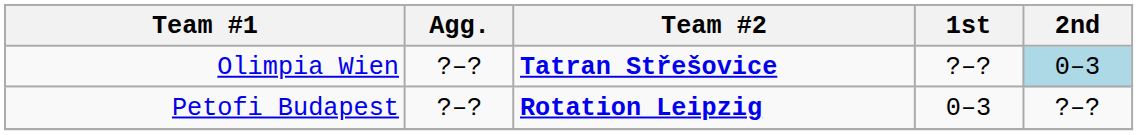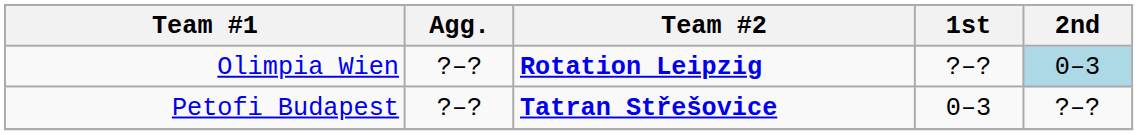Olimpia Wien | Team #2: Tatran Střešovice -> Rotation Leipzig
Petofi Budapest | Team #2: Rotation Leipzig -> Tatran Střešovice
